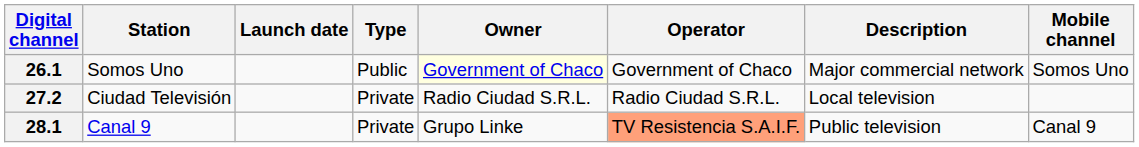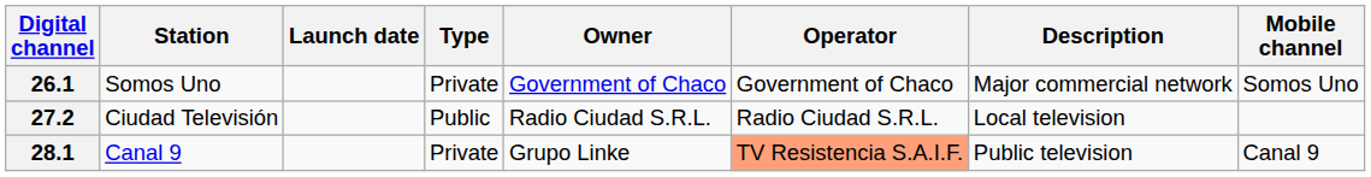26.1 | Type: Public -> Private
26.1 | Owner: lightyellow background -> no background
27.2 | Type: Private -> Public
